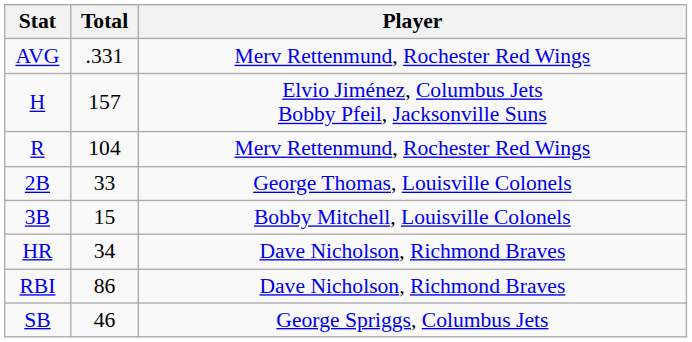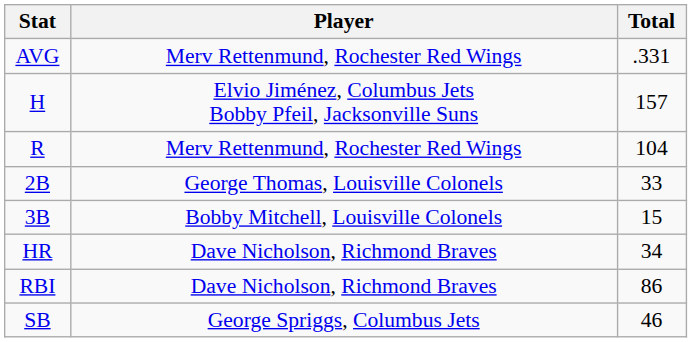columns swapped: Player <-> Total
